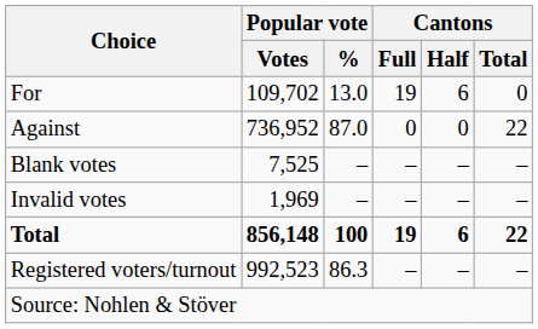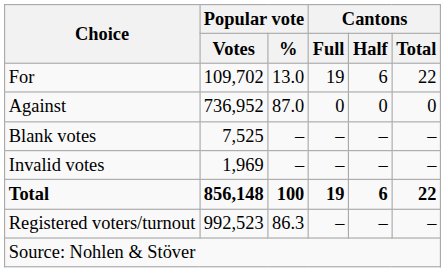For | Cantons / Total: 0 -> 22
Against | Cantons / Total: 22 -> 0
